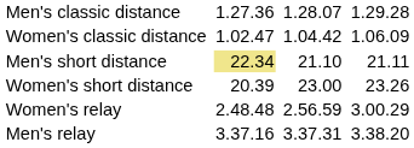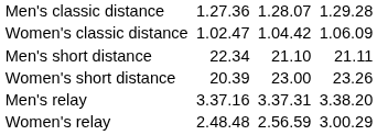Men's short distance | column 3: khaki background -> no background
rows swapped: Men's relay <-> Women's relay
